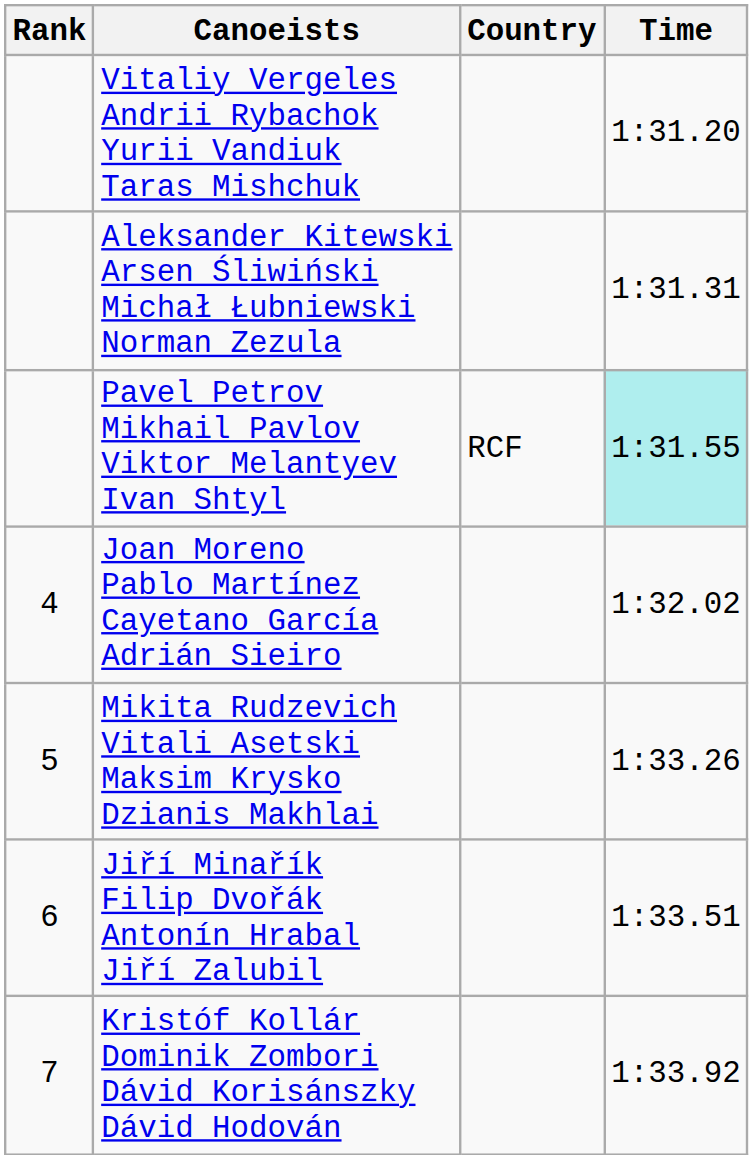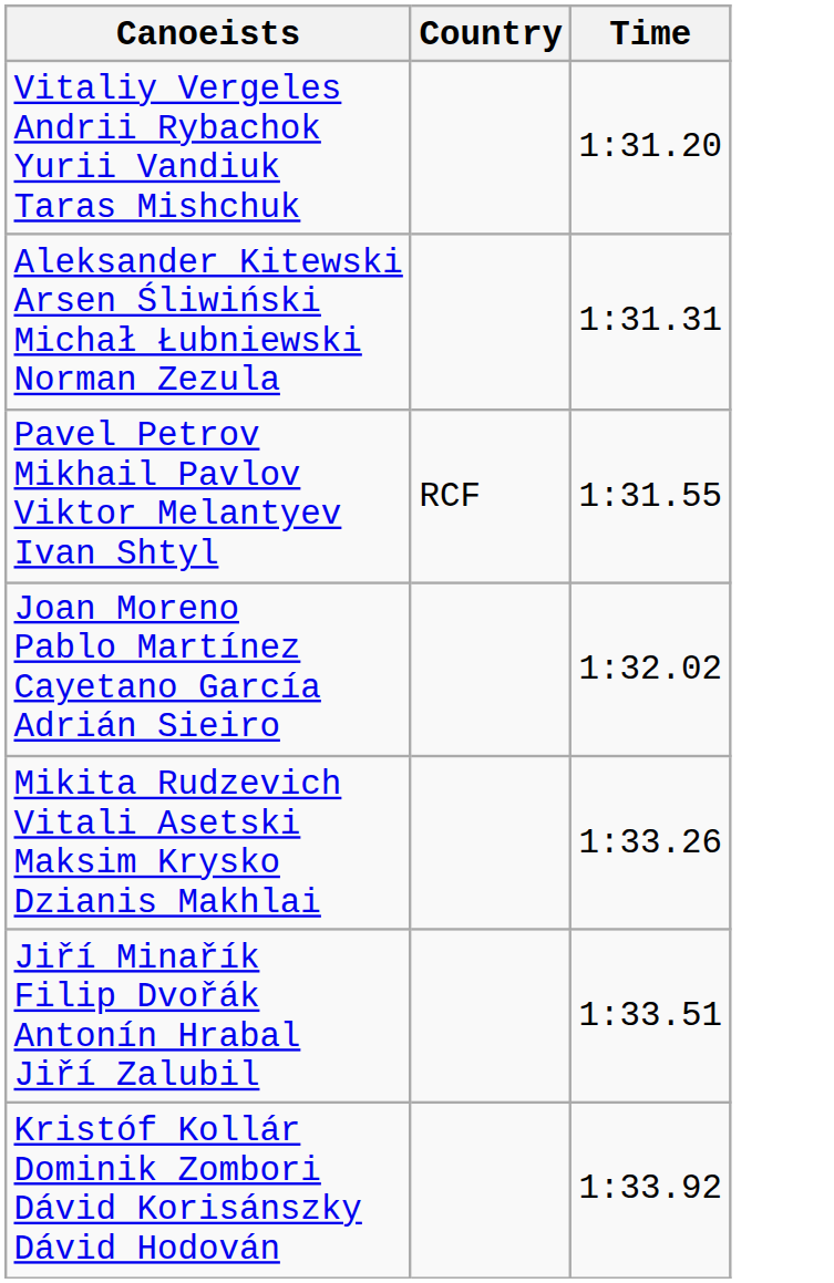- column: Rank | 4 | 5 | 6 | 7
Pavel Petrov Mikhail Pavlov Viktor Melantyev Ivan Shtyl | Time: paleturquoise background -> no background
